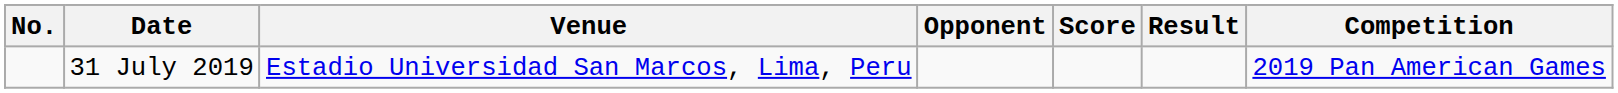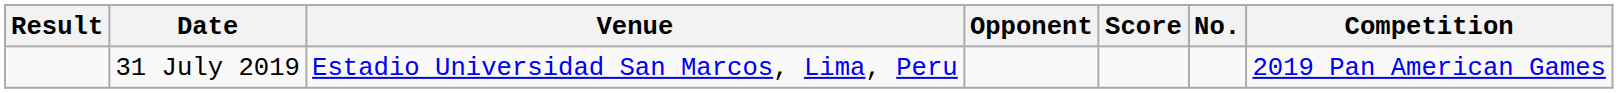columns swapped: No. <-> Result
